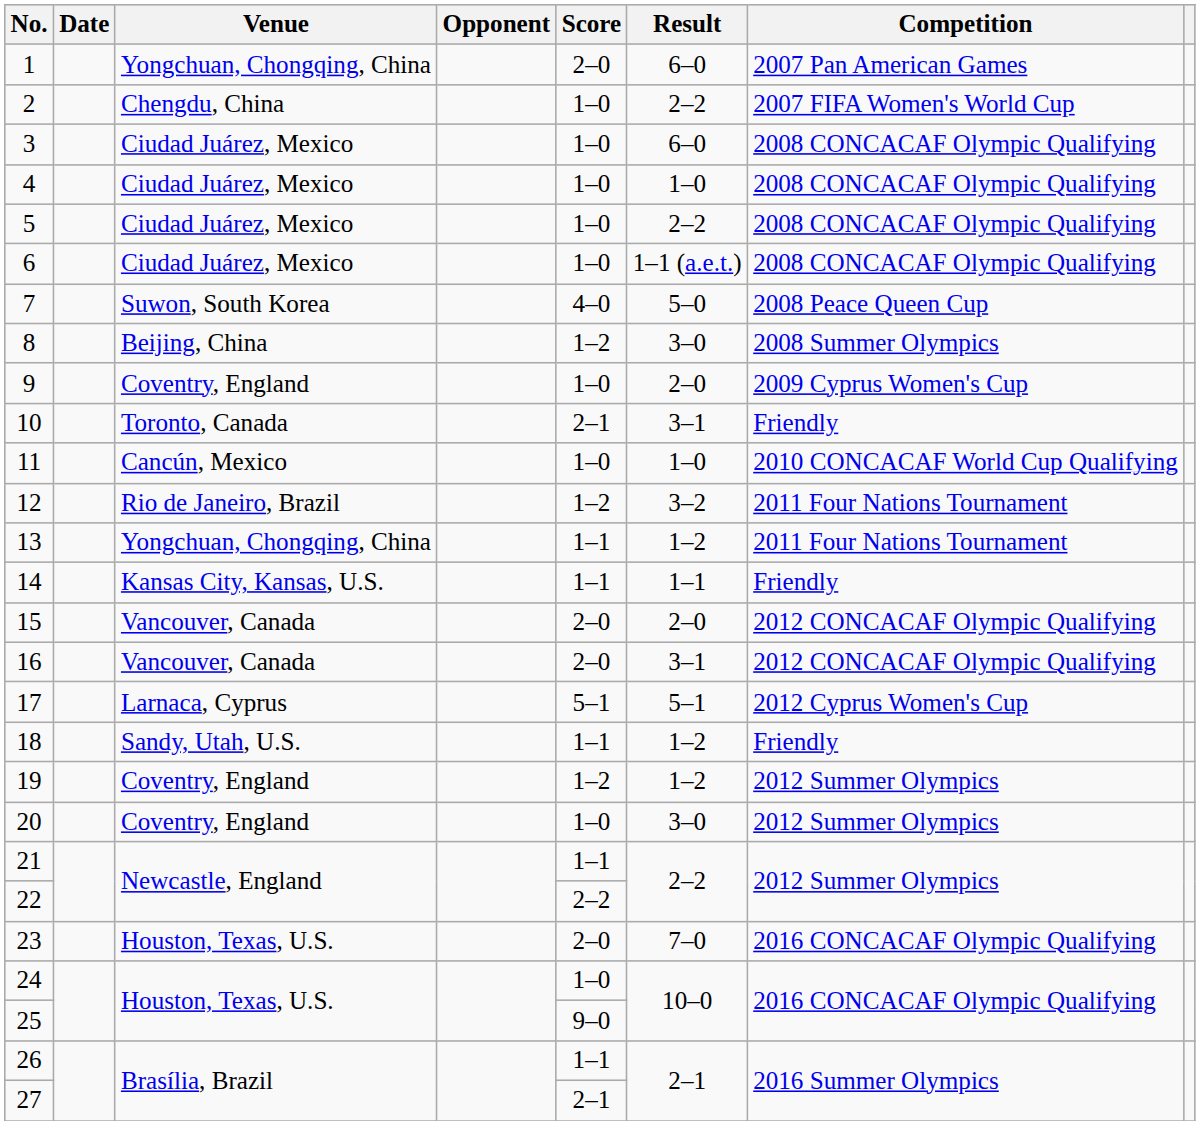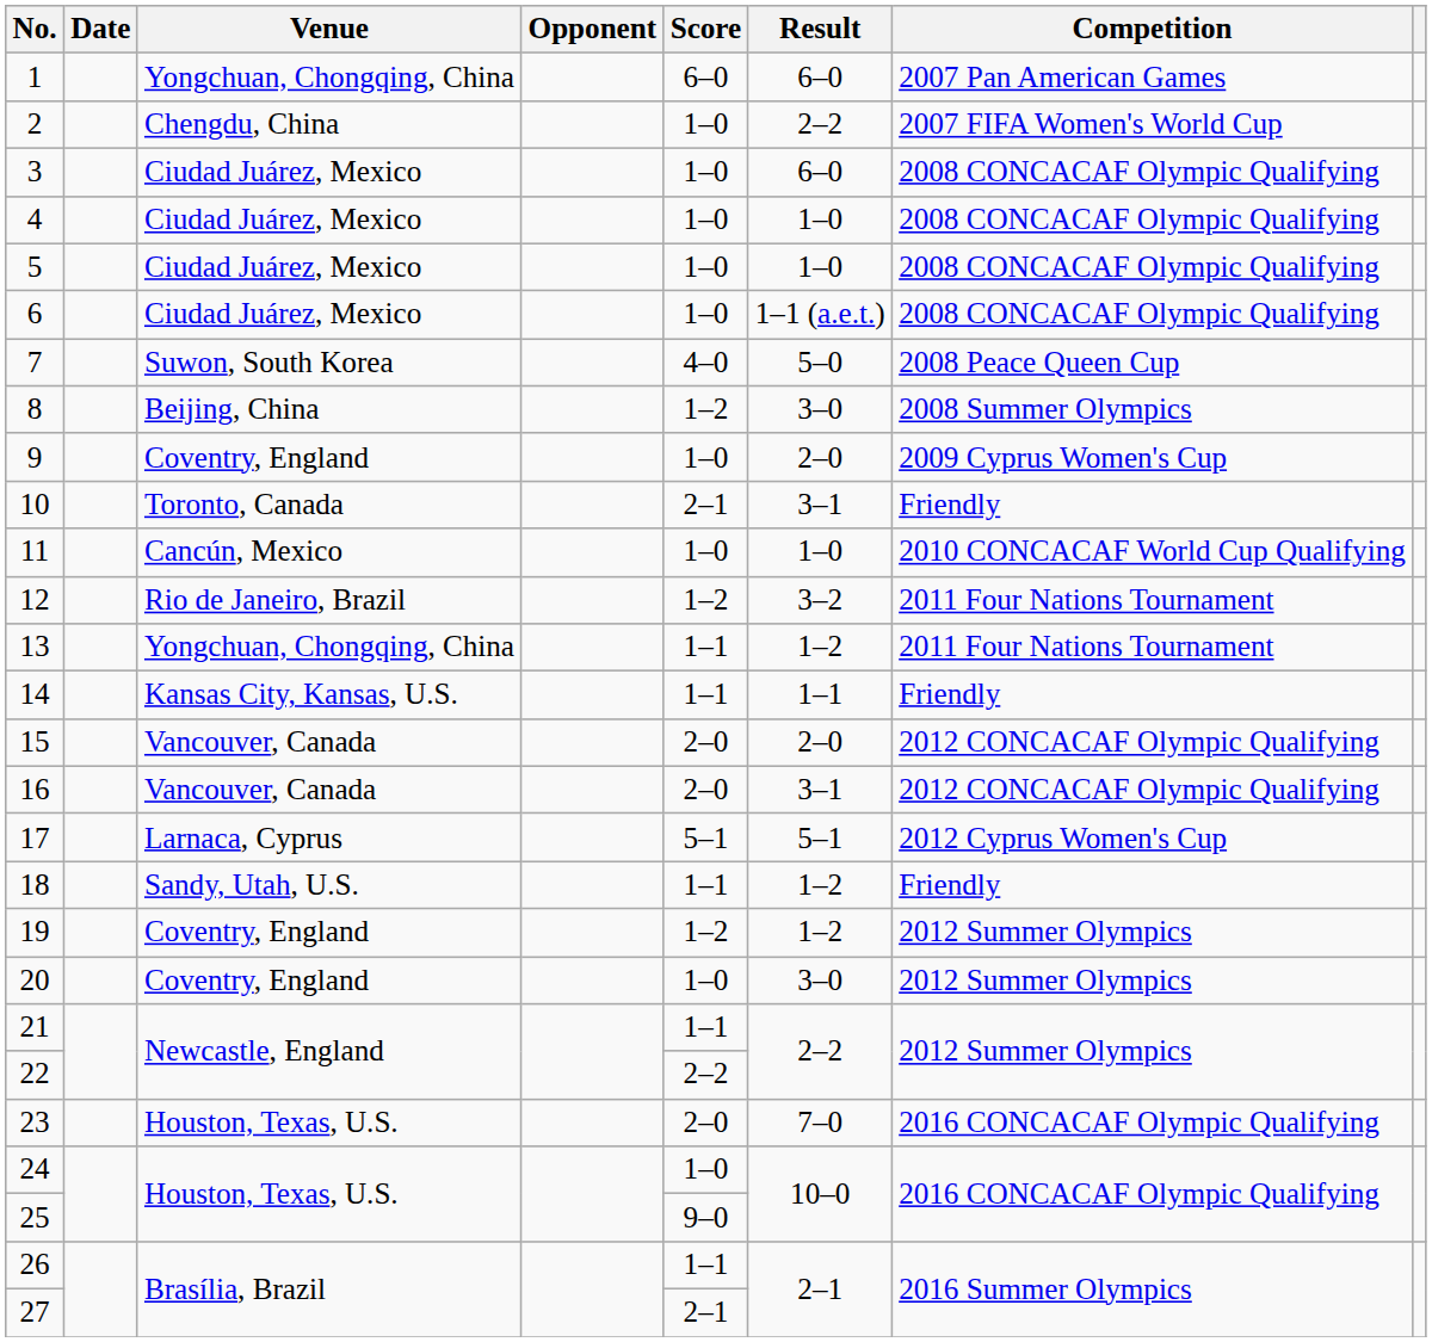1 | Score: 2–0 -> 6–0
5 | Result: 2–2 -> 1–0
